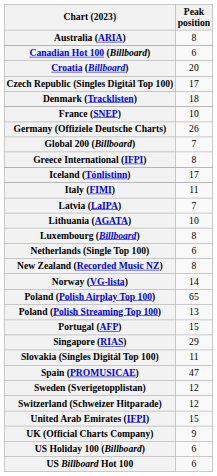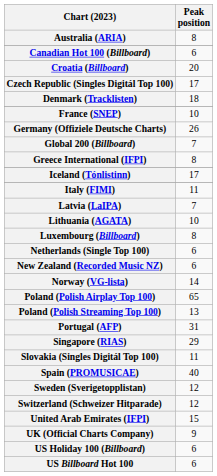New Zealand (Recorded Music NZ) | Peak position: 8 -> 6
Portugal (AFP) | Peak position: 15 -> 31
Spain (PROMUSICAE) | Peak position: 47 -> 40
